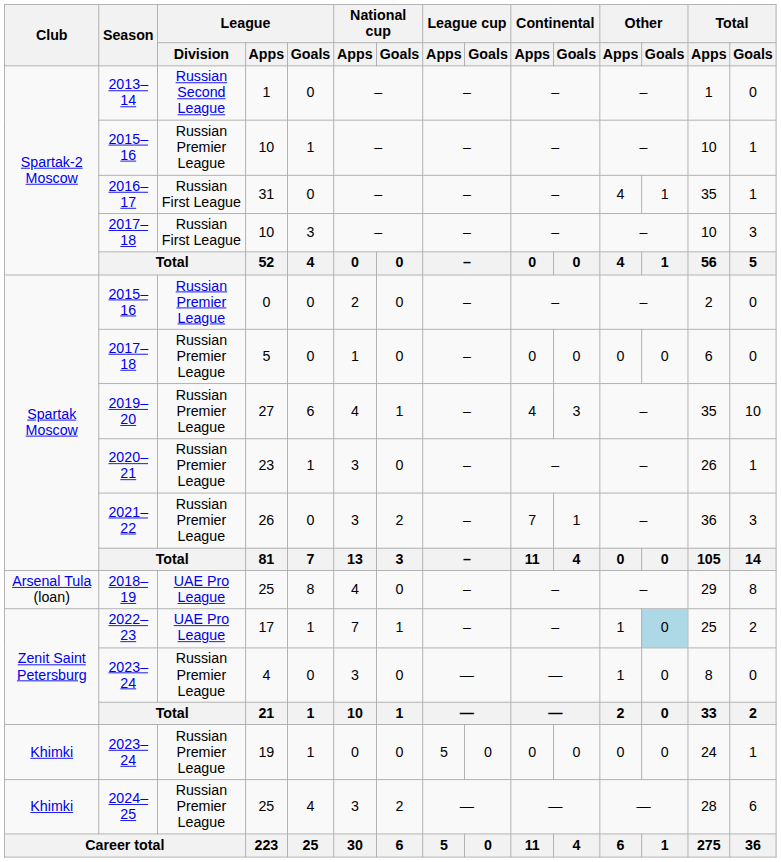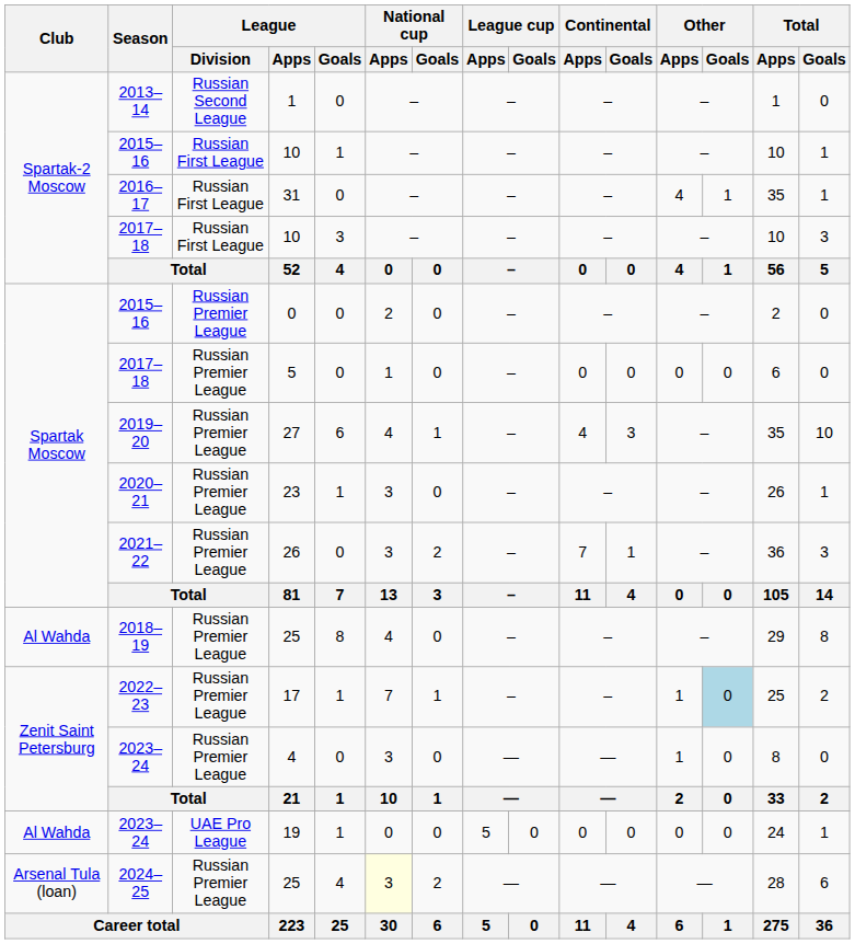2015–16 / 10 | League / Division: Russian Premier League -> Russian First League
2018–19 / 25 | Club: Arsenal Tula (loan) -> Al Wahda
2018–19 / 25 | League / Division: UAE Pro League -> Russian Premier League
17 | League / Division: UAE Pro League -> Russian Premier League
19 | Club: Khimki -> Al Wahda
19 | League / Division: Russian Premier League -> UAE Pro League
2024–25 / 25 | Club: Khimki -> Arsenal Tula (loan)
2024–25 / 25 | National cup / Apps: no background -> lightyellow background
